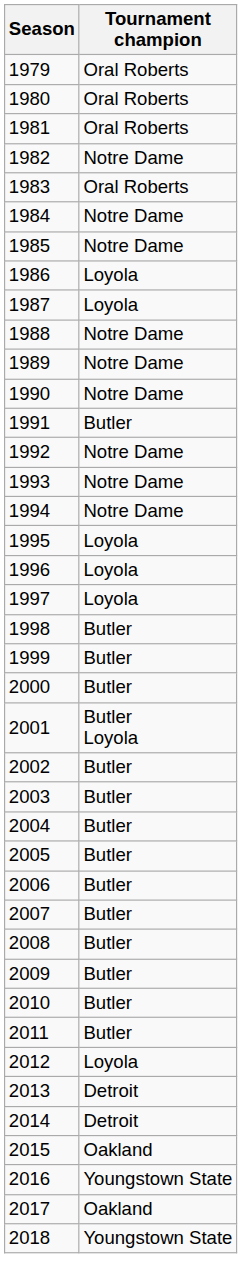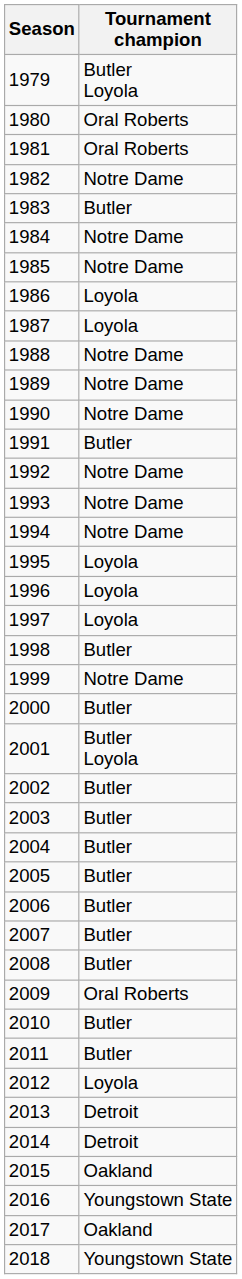1979 | Tournament champion: Oral Roberts -> Butler Loyola
1983 | Tournament champion: Oral Roberts -> Butler
1999 | Tournament champion: Butler -> Notre Dame
2009 | Tournament champion: Butler -> Oral Roberts
